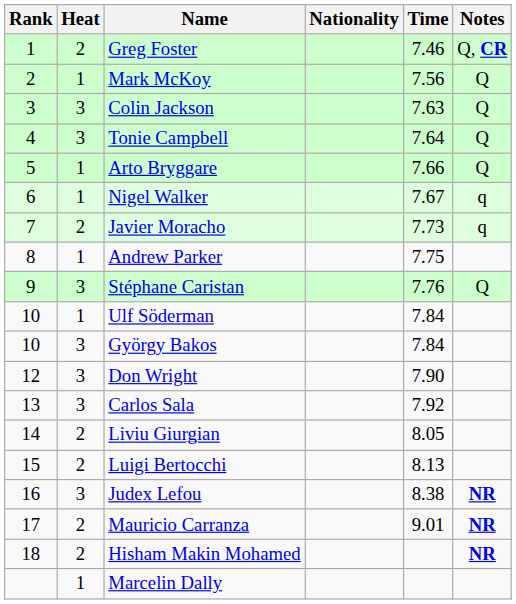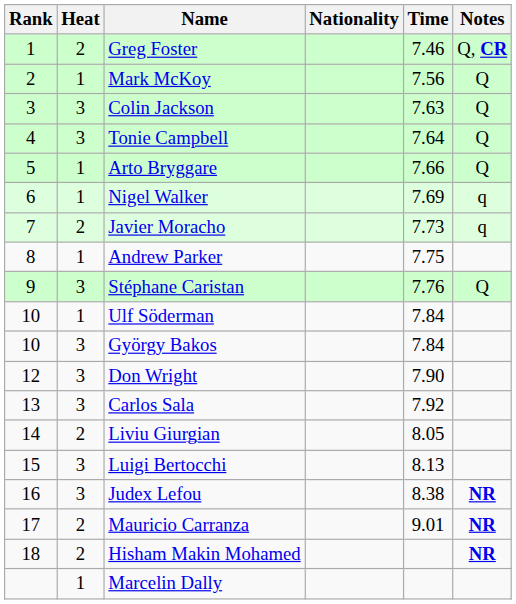Nigel Walker | Time: 7.67 -> 7.69
Luigi Bertocchi | Heat: 2 -> 3
